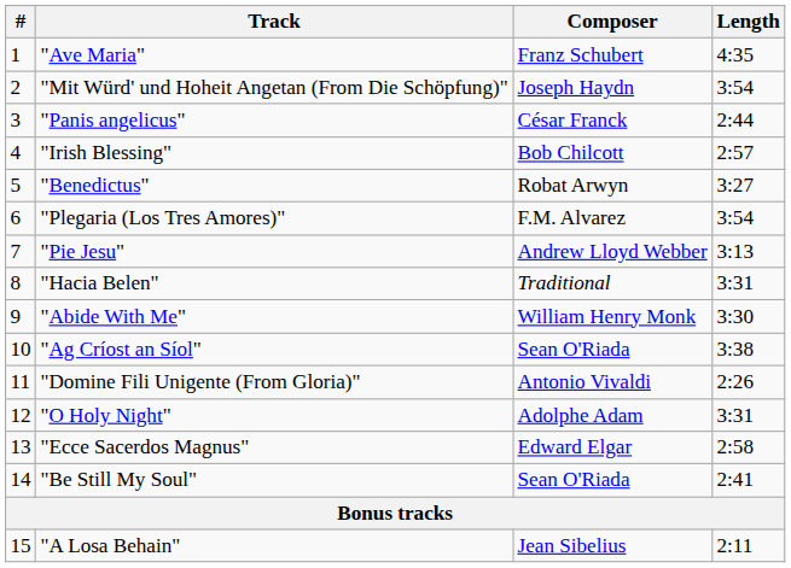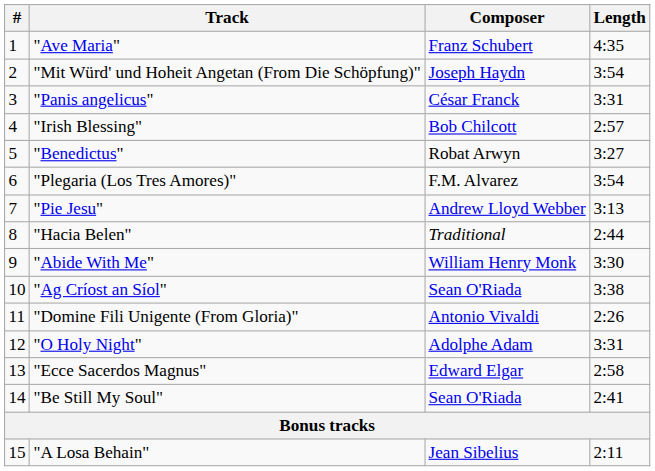"Panis angelicus" | Length: 2:44 -> 3:31
"Hacia Belen" | Length: 3:31 -> 2:44
